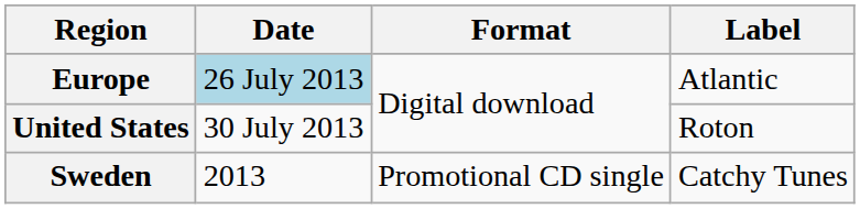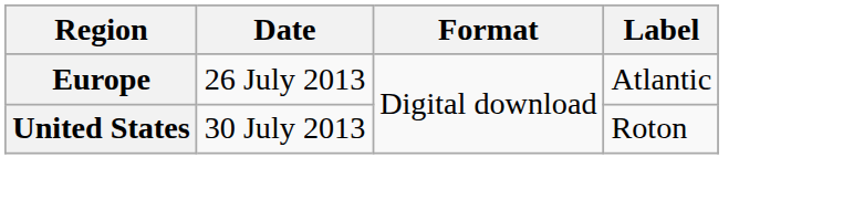Europe | Date: lightblue background -> no background
- row: Sweden | 2013 | Promotional CD single | Catchy Tunes
